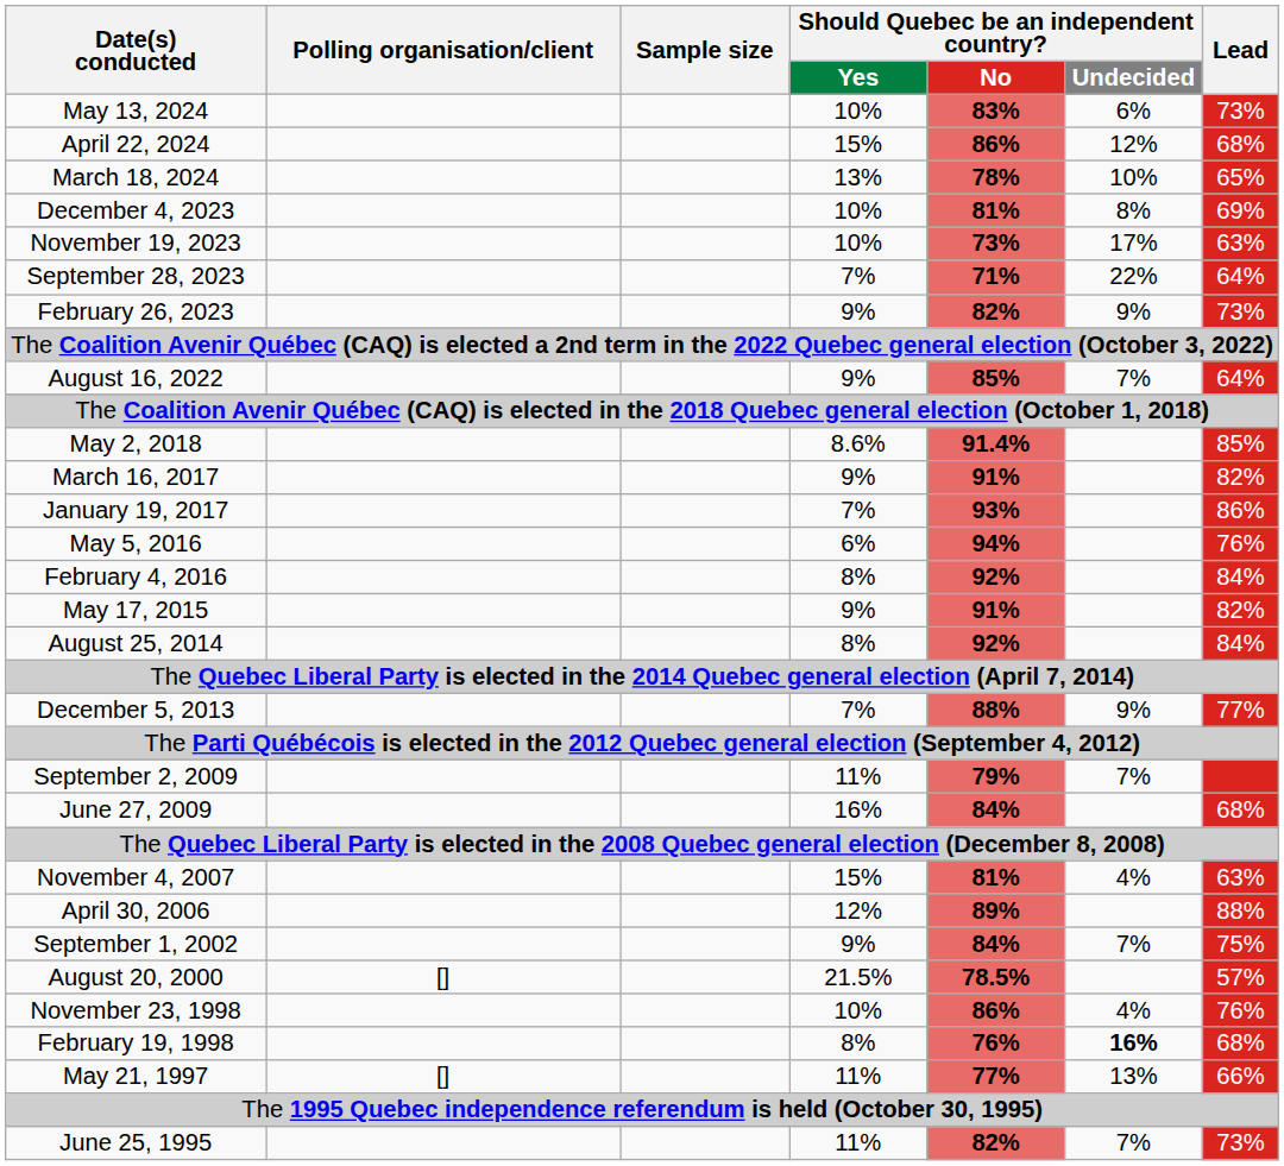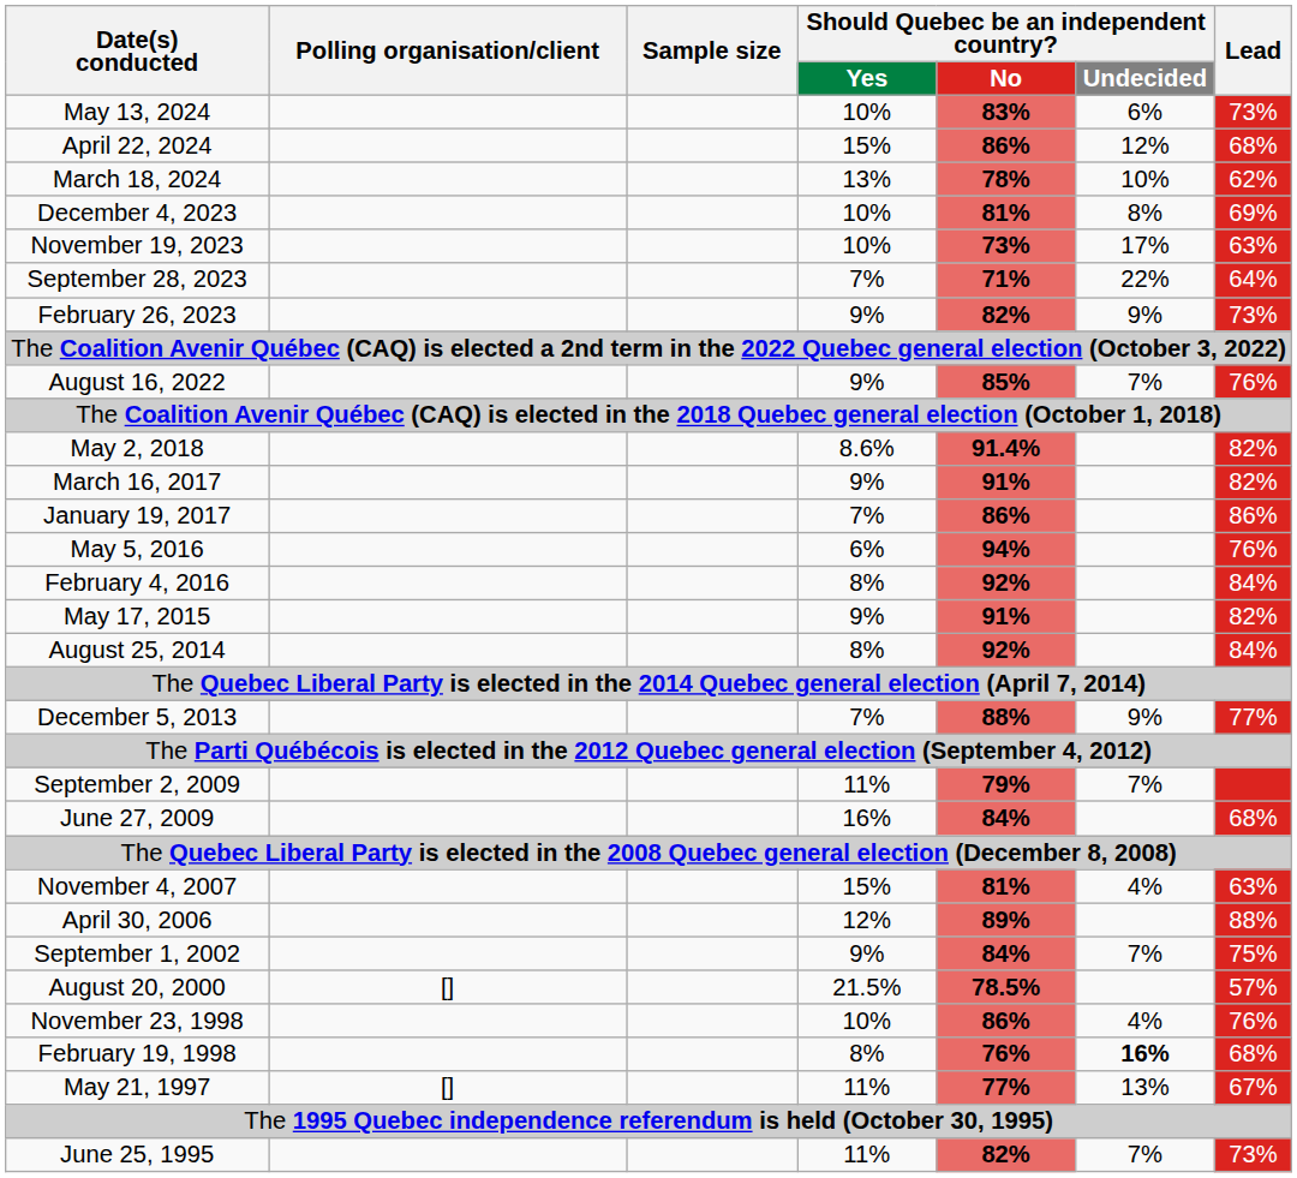March 18, 2024 | Lead: 65% -> 62%
August 16, 2022 | Lead: 64% -> 76%
May 2, 2018 | Lead: 85% -> 82%
January 19, 2017 | Should Quebec be an independent country? / No: 93% -> 86%
May 21, 1997 | Lead: 66% -> 67%
